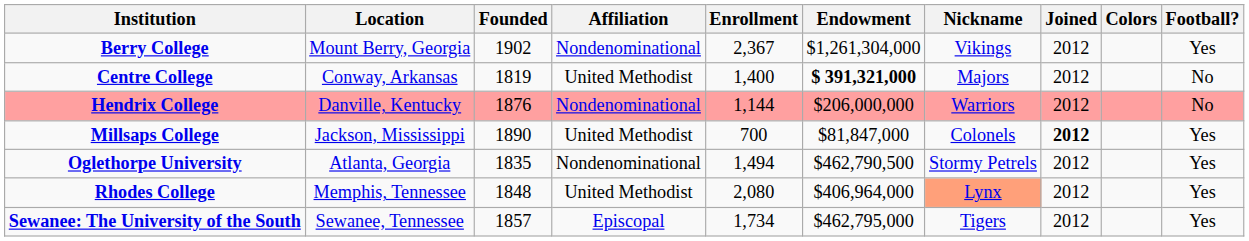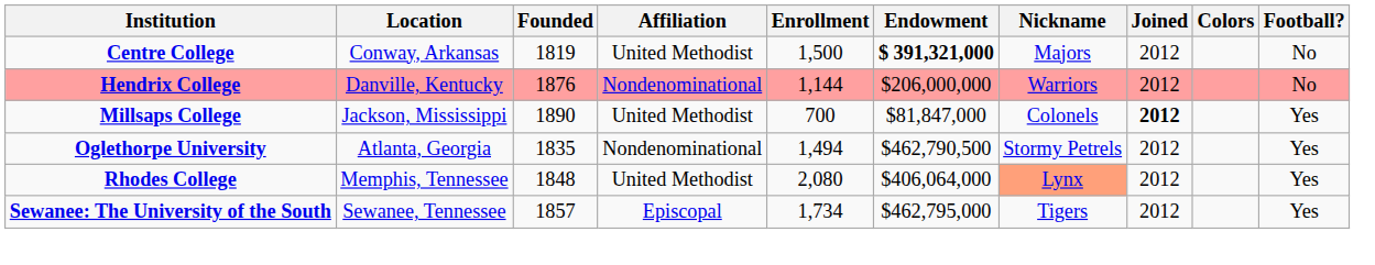- row: Berry College | Mount Berry, Georgia | 1902 | Nondenominational | 2,367 | $1,261,304,000 | Vikings | 2012 | Yes
Centre College | Enrollment: 1,400 -> 1,500
Rhodes College | Endowment: $406,964,000 -> $406,064,000
